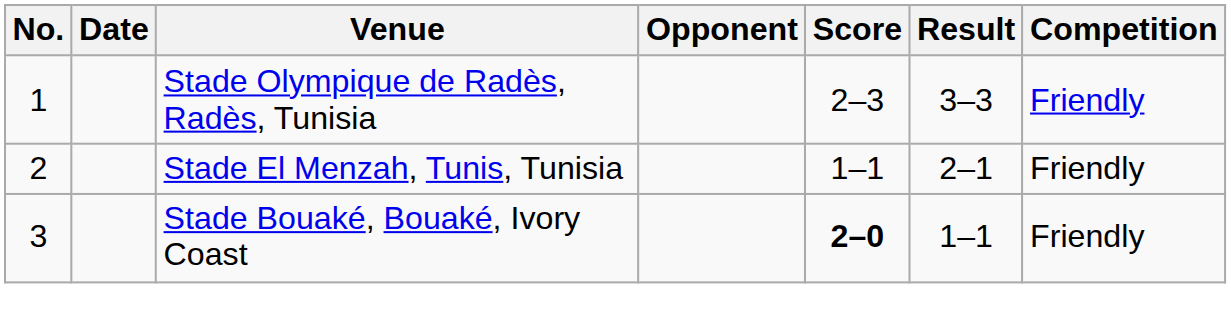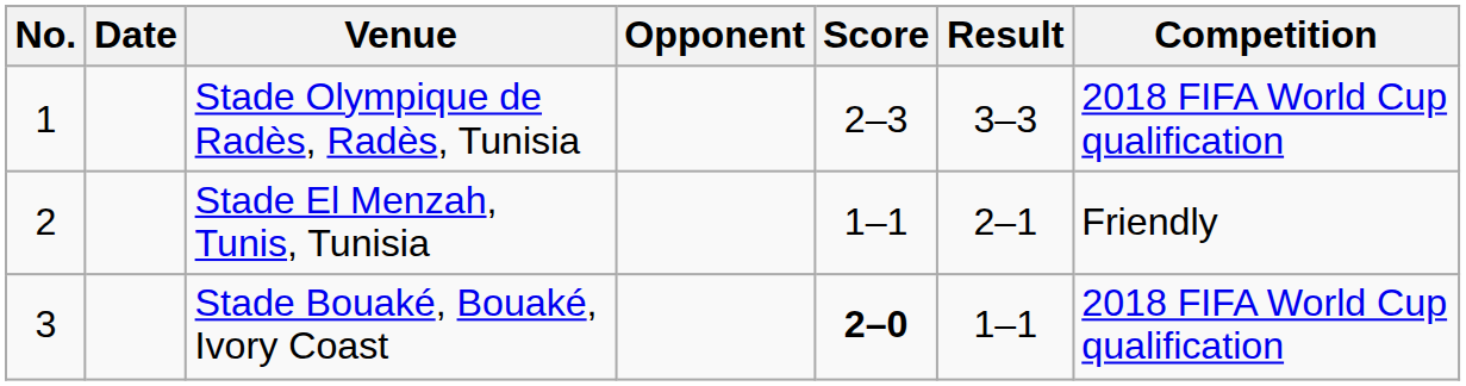Stade Olympique de Radès, Radès, Tunisia | Competition: Friendly -> 2018 FIFA World Cup qualification
Stade Bouaké, Bouaké, Ivory Coast | Competition: Friendly -> 2018 FIFA World Cup qualification
